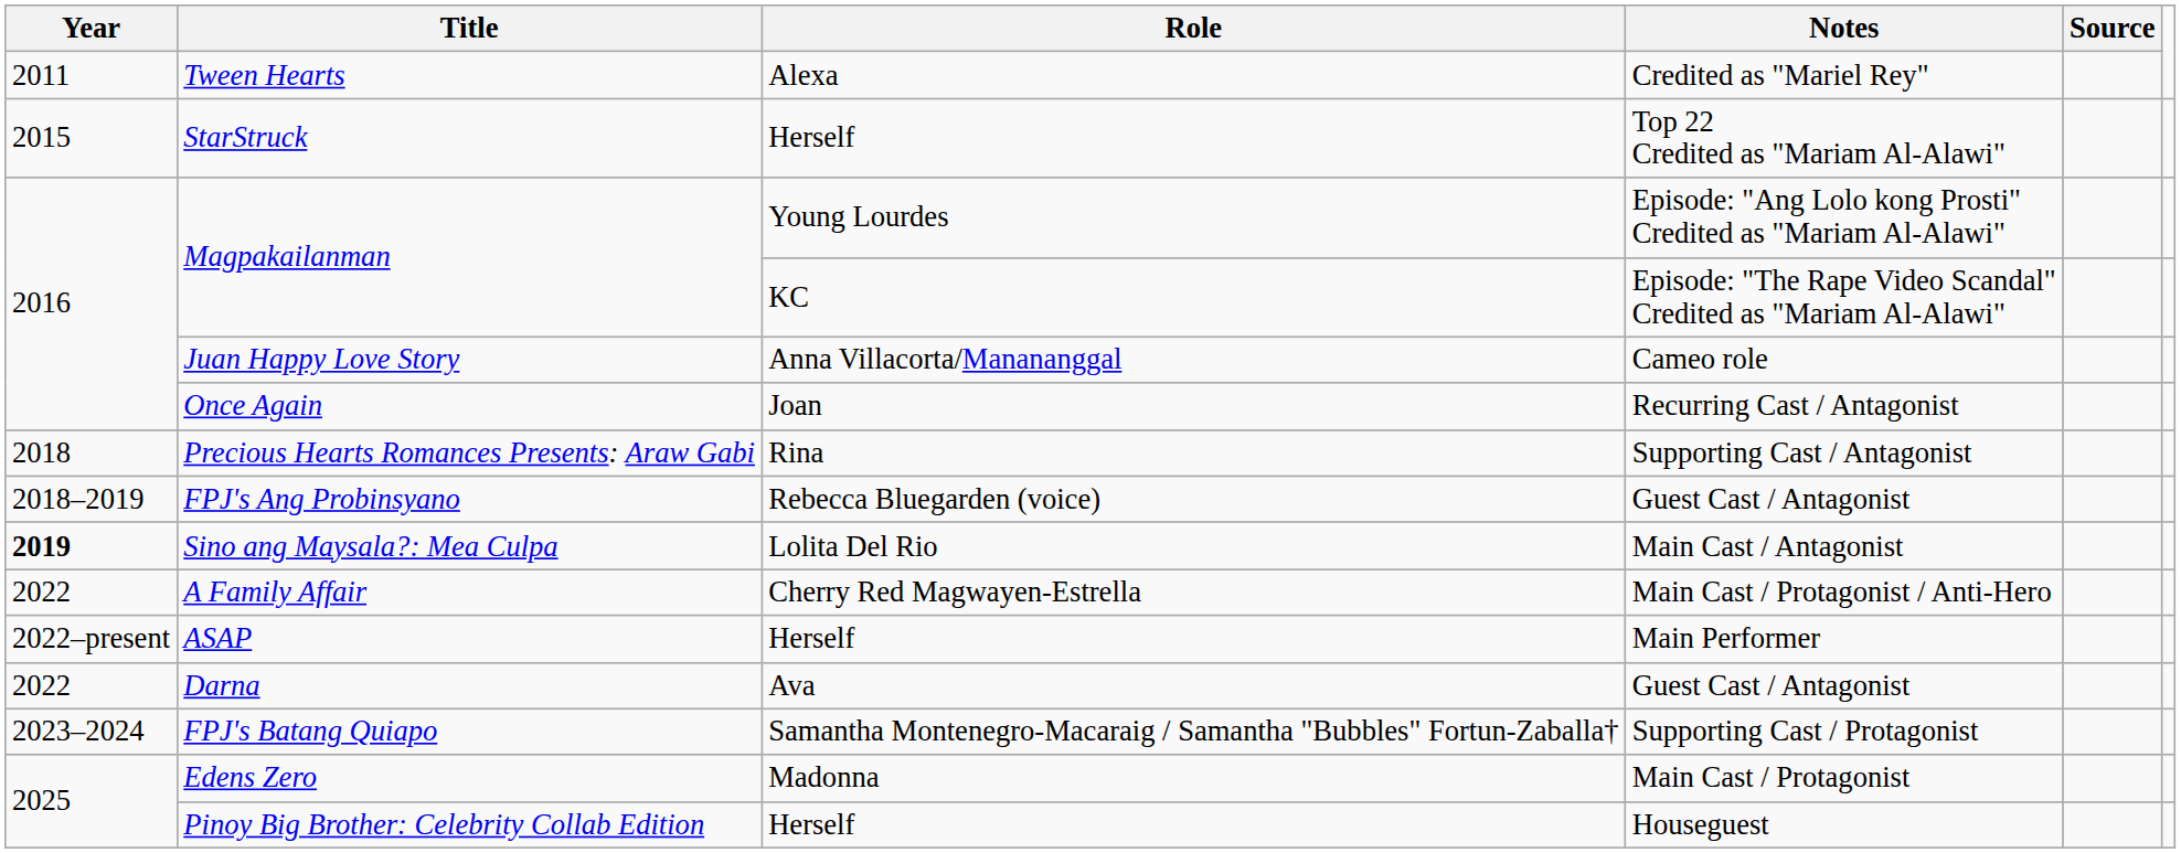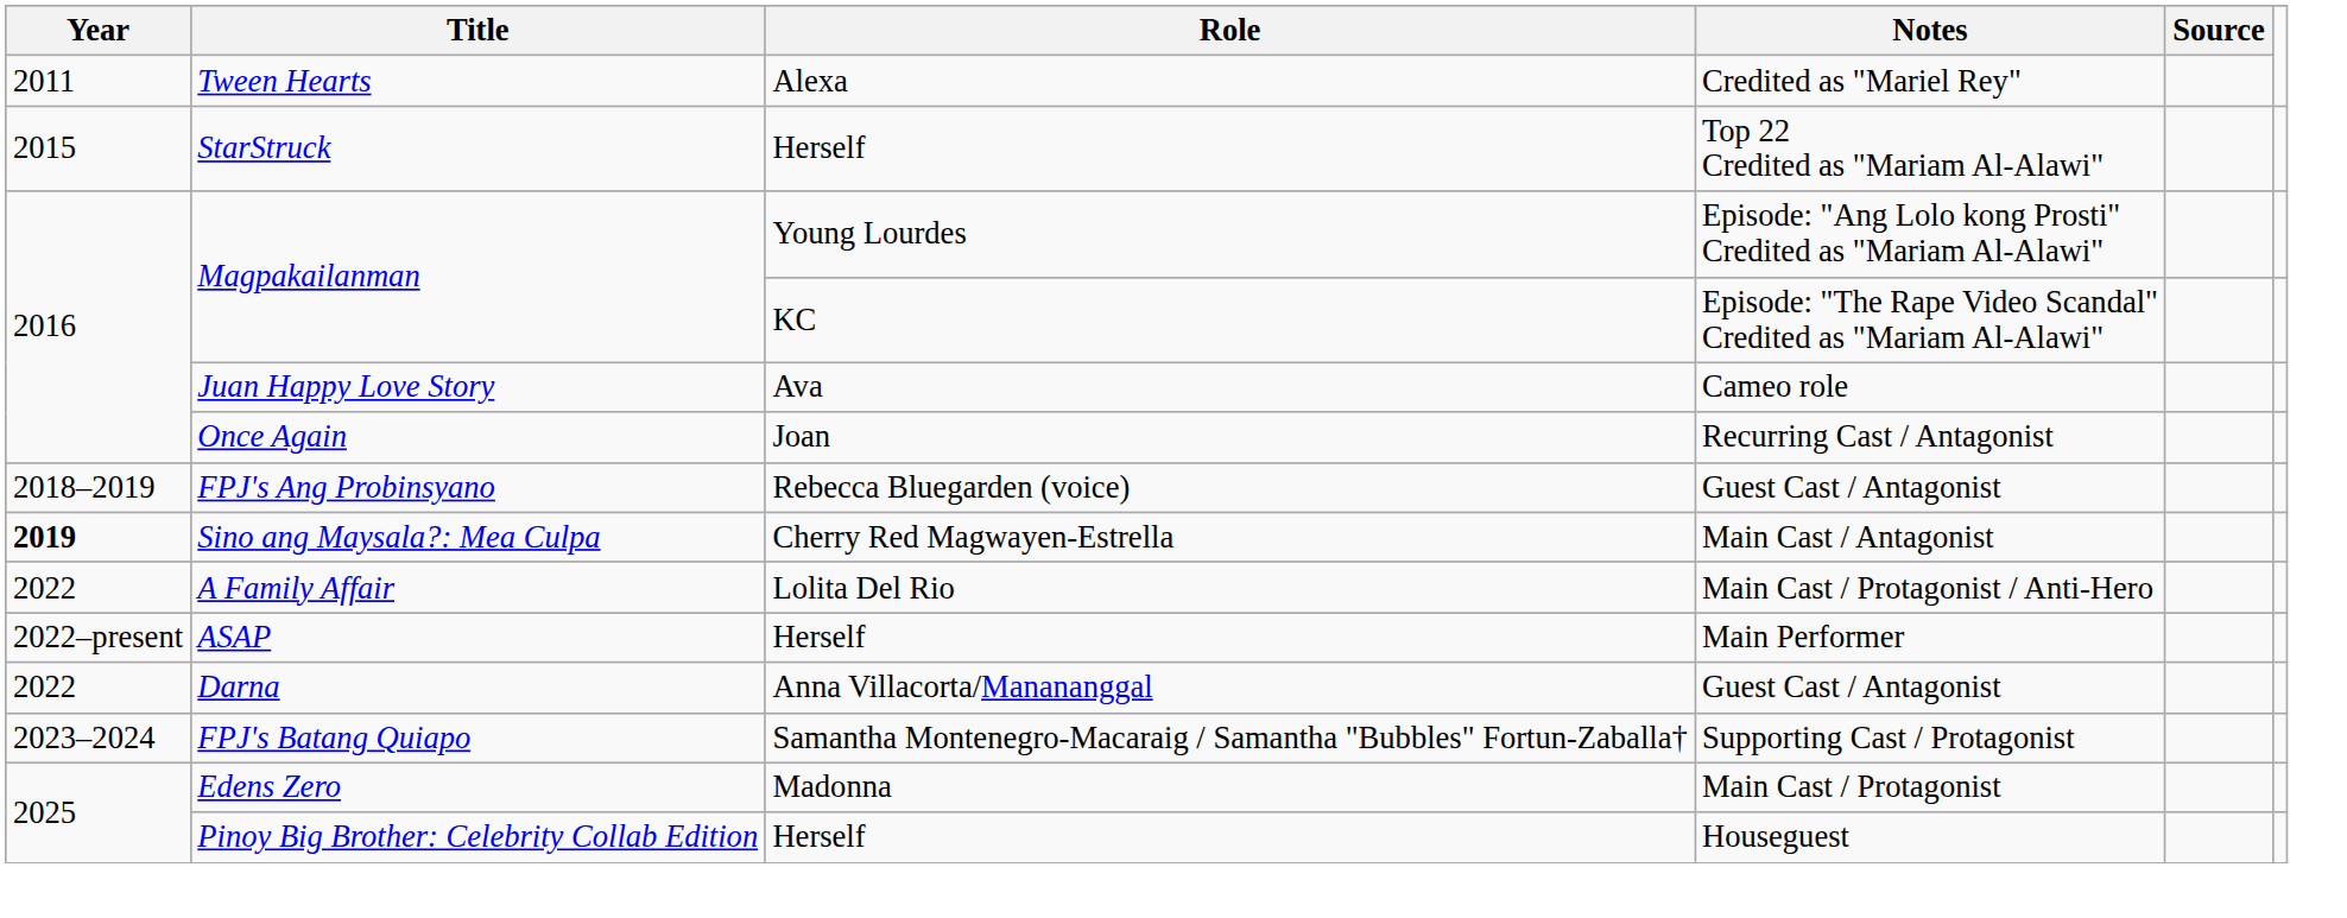Juan Happy Love Story | Role: Anna Villacorta/Manananggal -> Ava
- row: 2018 | Precious Hearts Romances Presents: Araw Gabi | Rina | Supporting Cast / Antagonist
Sino ang Maysala?: Mea Culpa | Role: Lolita Del Rio -> Cherry Red Magwayen-Estrella
A Family Affair | Role: Cherry Red Magwayen-Estrella -> Lolita Del Rio
Darna | Role: Ava -> Anna Villacorta/Manananggal
